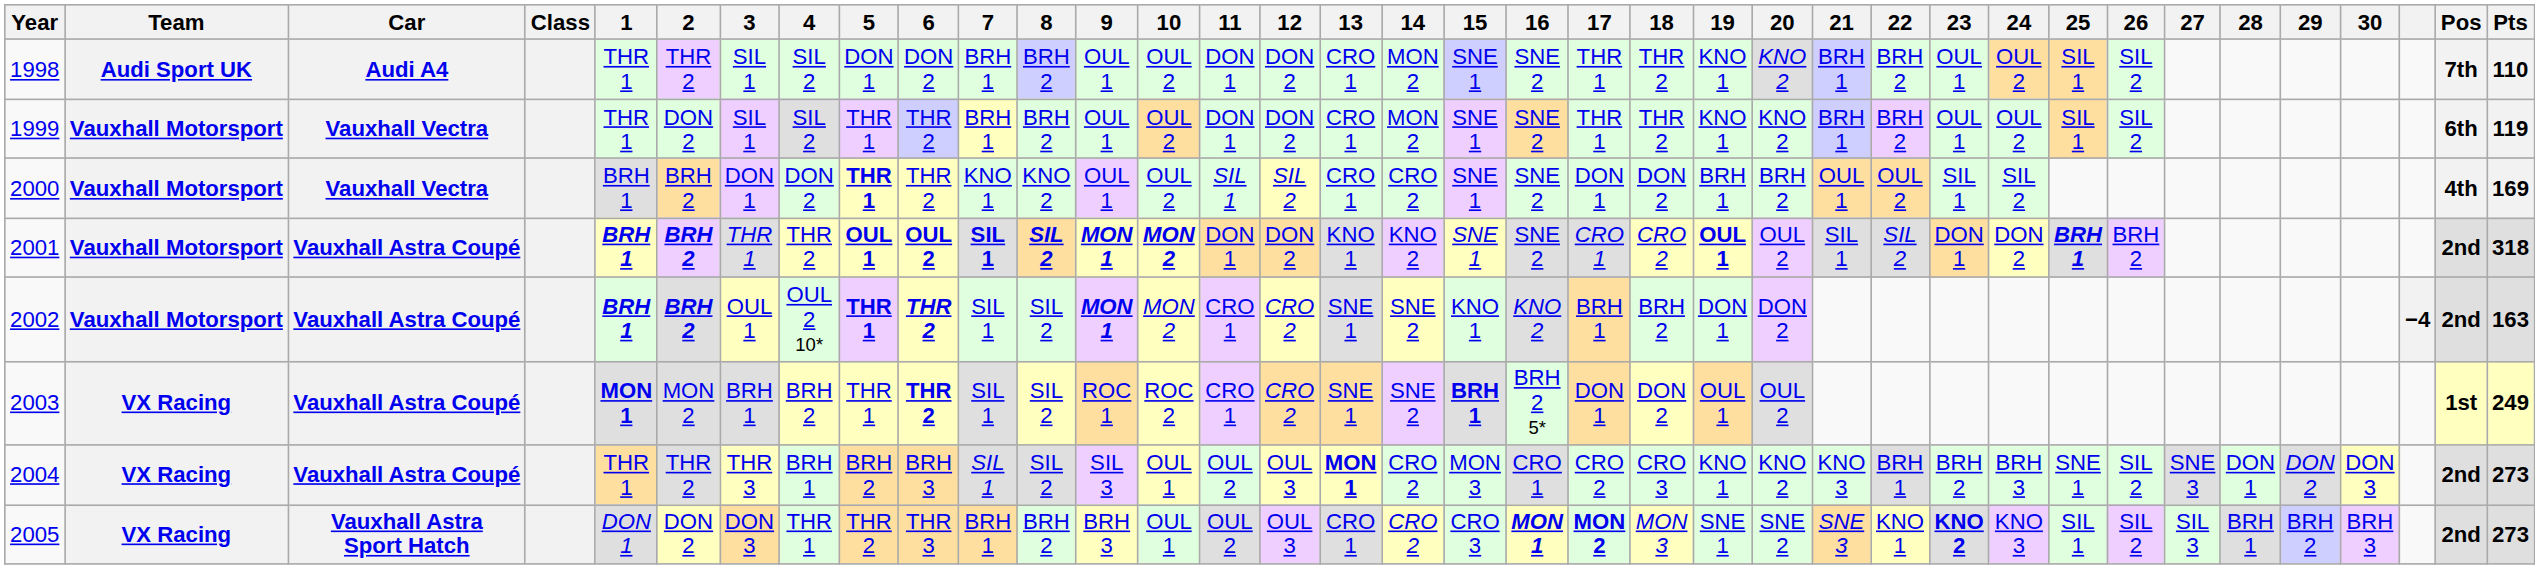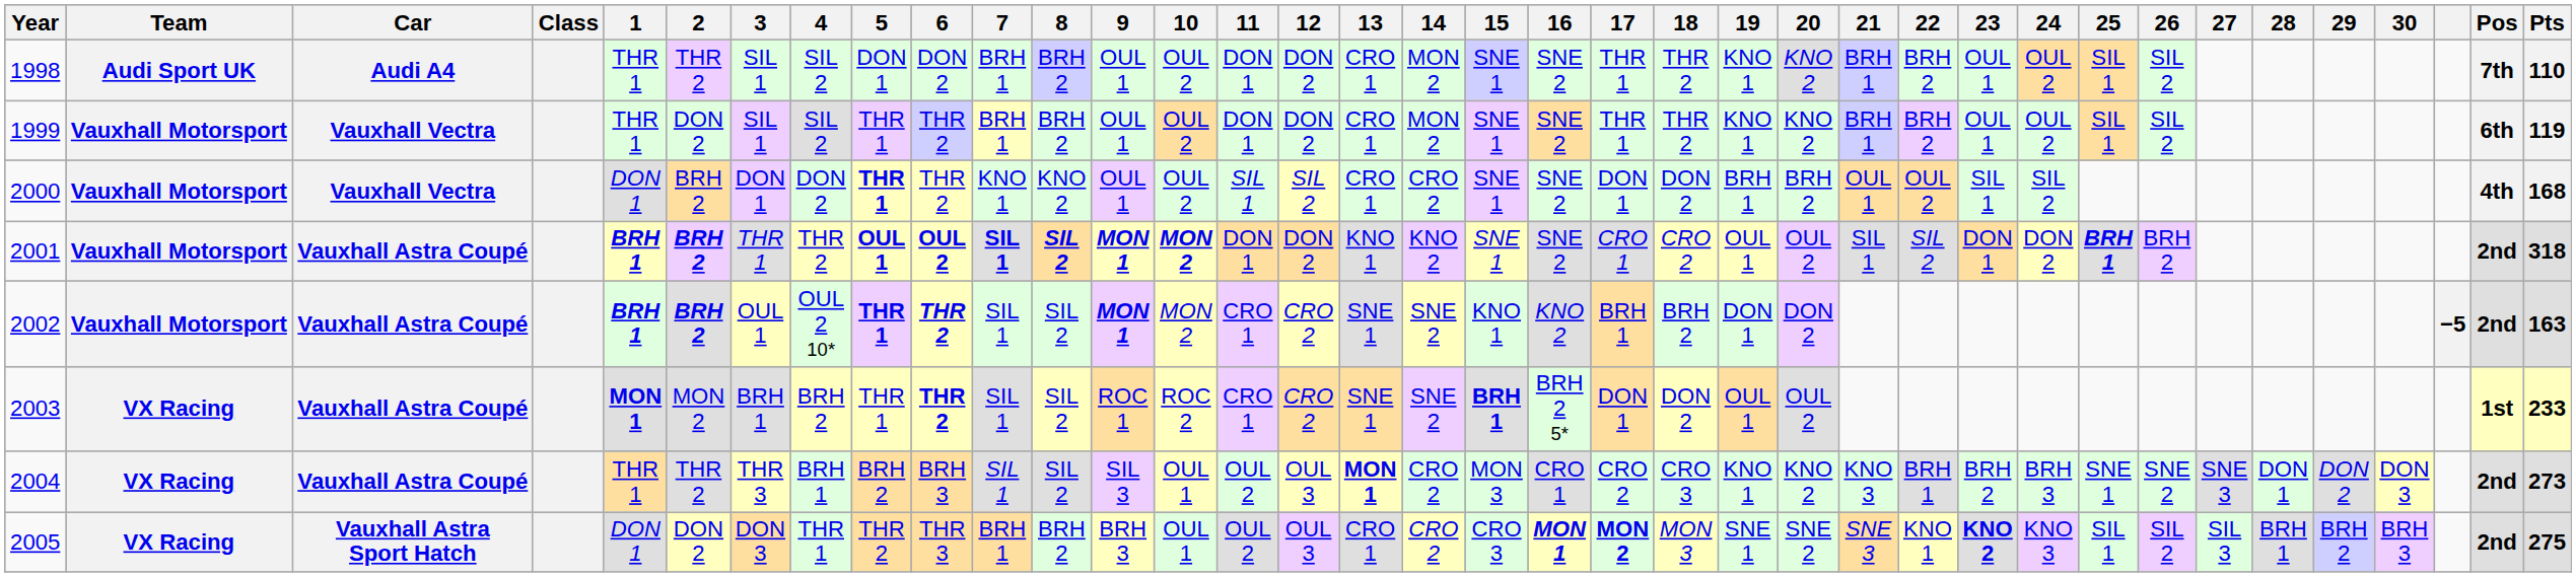2000 | 1: BRH 1 -> DON 1
2000 | Pts: 169 -> 168
2001 | 19: bold -> normal
2002 | column 35: −4 -> −5
2003 | Pts: 249 -> 233
2004 | 26: SIL 2 -> SNE 2
2005 | Pts: 273 -> 275
